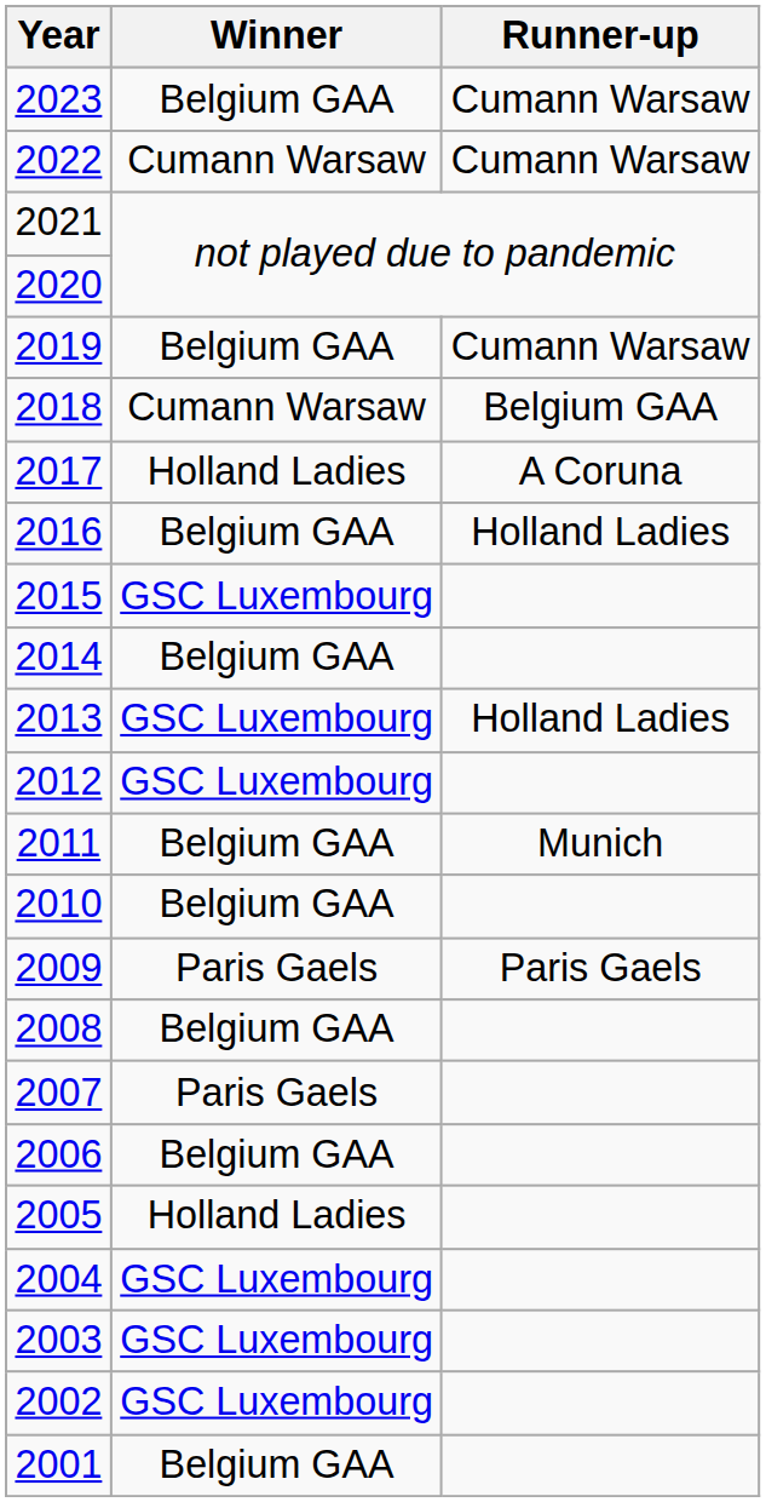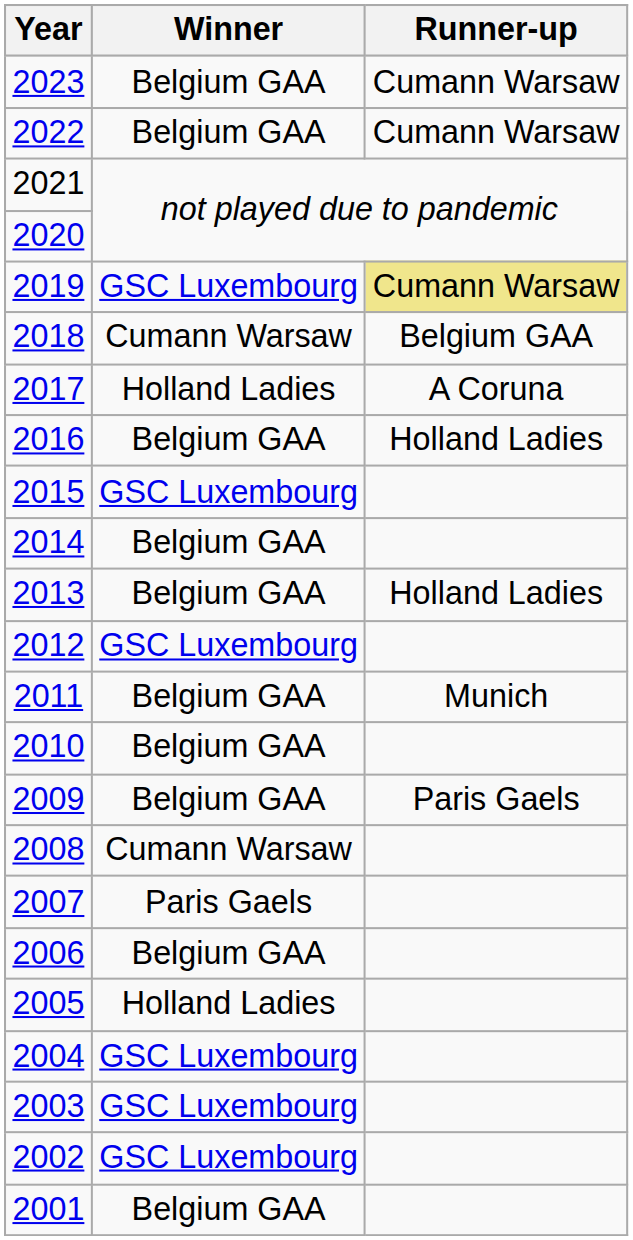2022 | Winner: Cumann Warsaw -> Belgium GAA
2019 | Winner: Belgium GAA -> GSC Luxembourg
2019 | Runner-up: no background -> khaki background
2013 | Winner: GSC Luxembourg -> Belgium GAA
2009 | Winner: Paris Gaels -> Belgium GAA
2008 | Winner: Belgium GAA -> Cumann Warsaw
